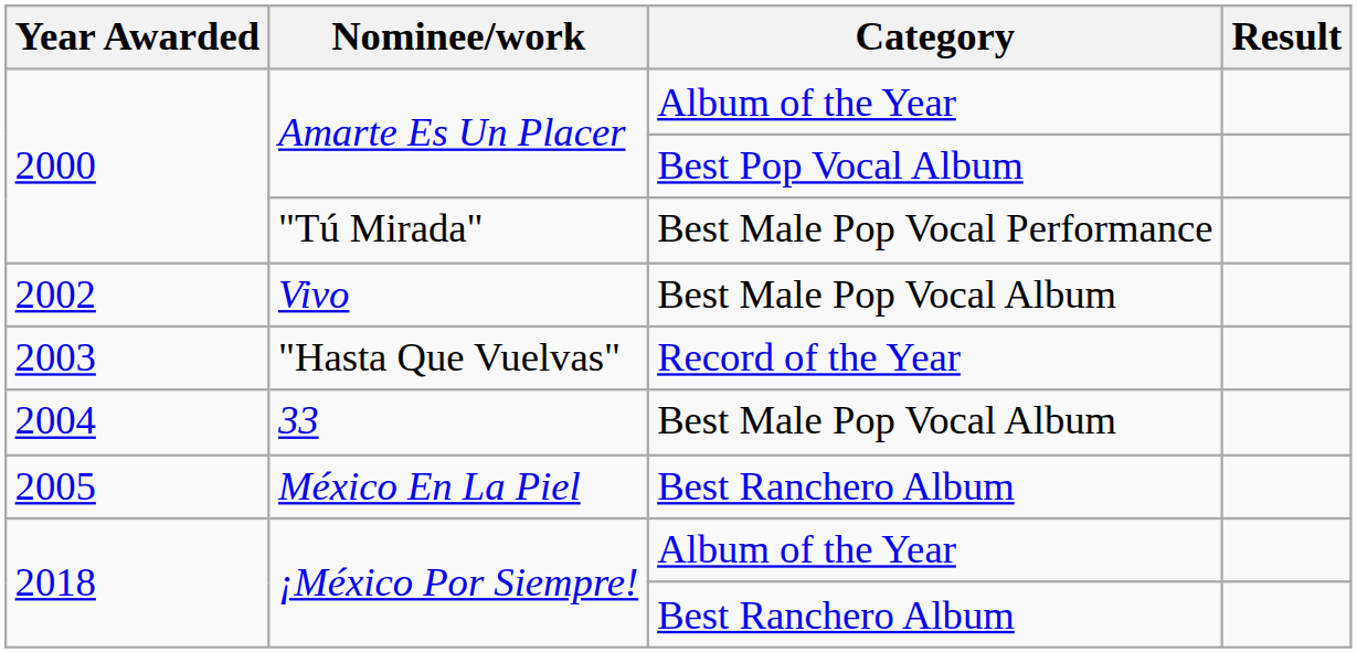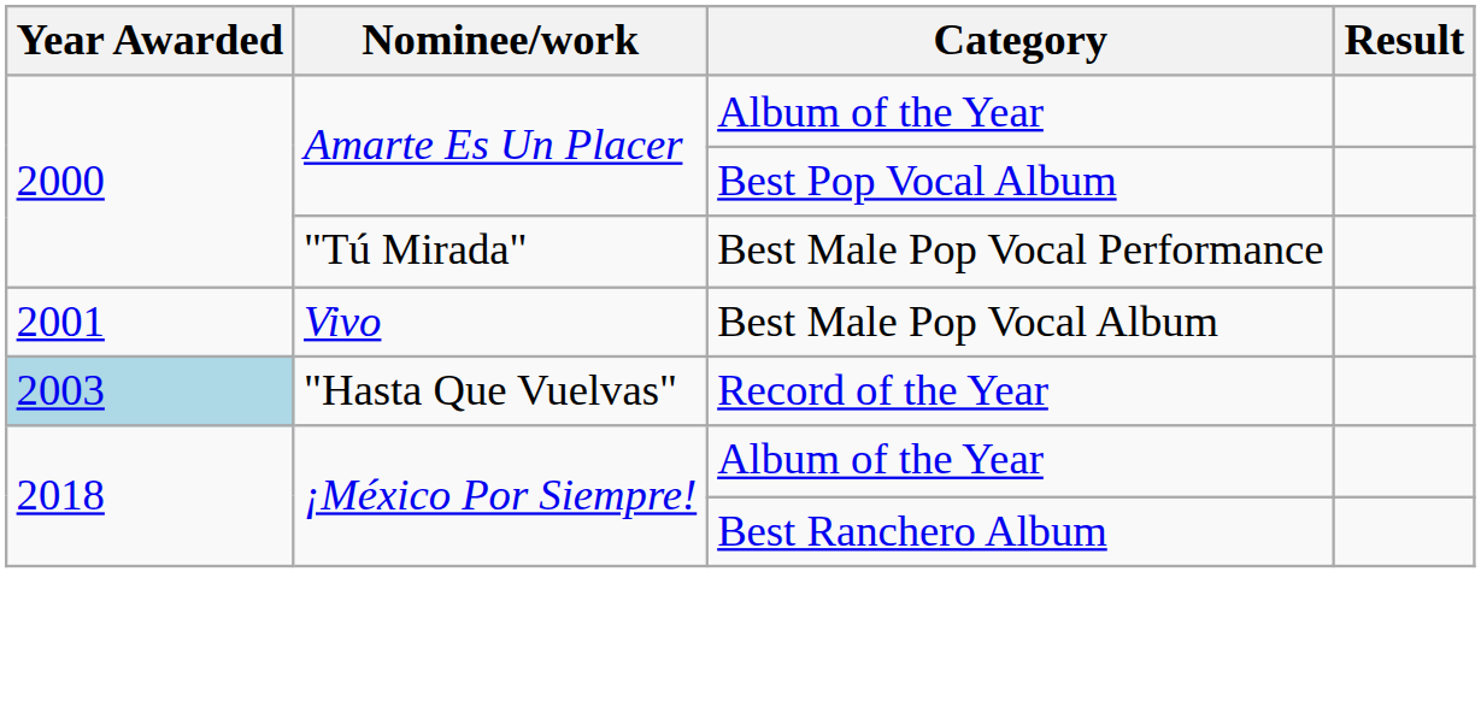Vivo | Year Awarded: 2002 -> 2001
"Hasta Que Vuelvas" | Year Awarded: no background -> lightblue background
- row: 2004 | 33 | Best Male Pop Vocal Album
- row: 2005 | México En La Piel | Best Ranchero Album
